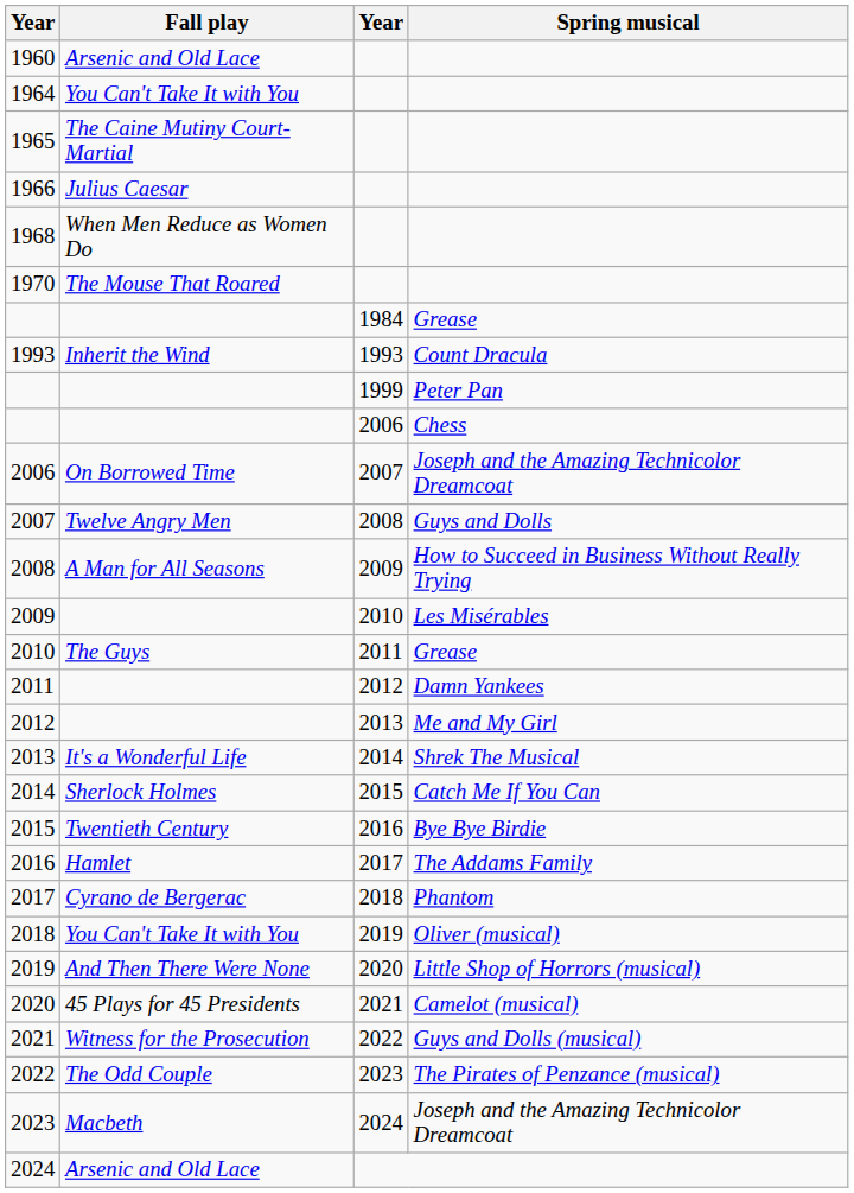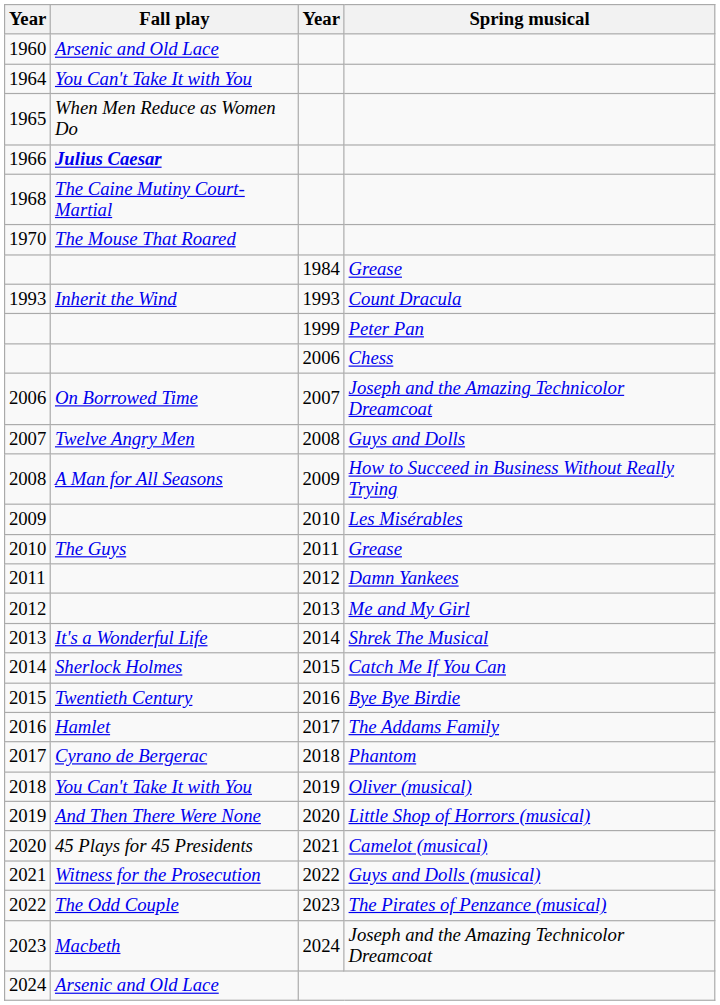1965 | Fall play: The Caine Mutiny Court-Martial -> When Men Reduce as Women Do
1966 | Fall play: normal -> bold
1968 | Fall play: When Men Reduce as Women Do -> The Caine Mutiny Court-Martial
